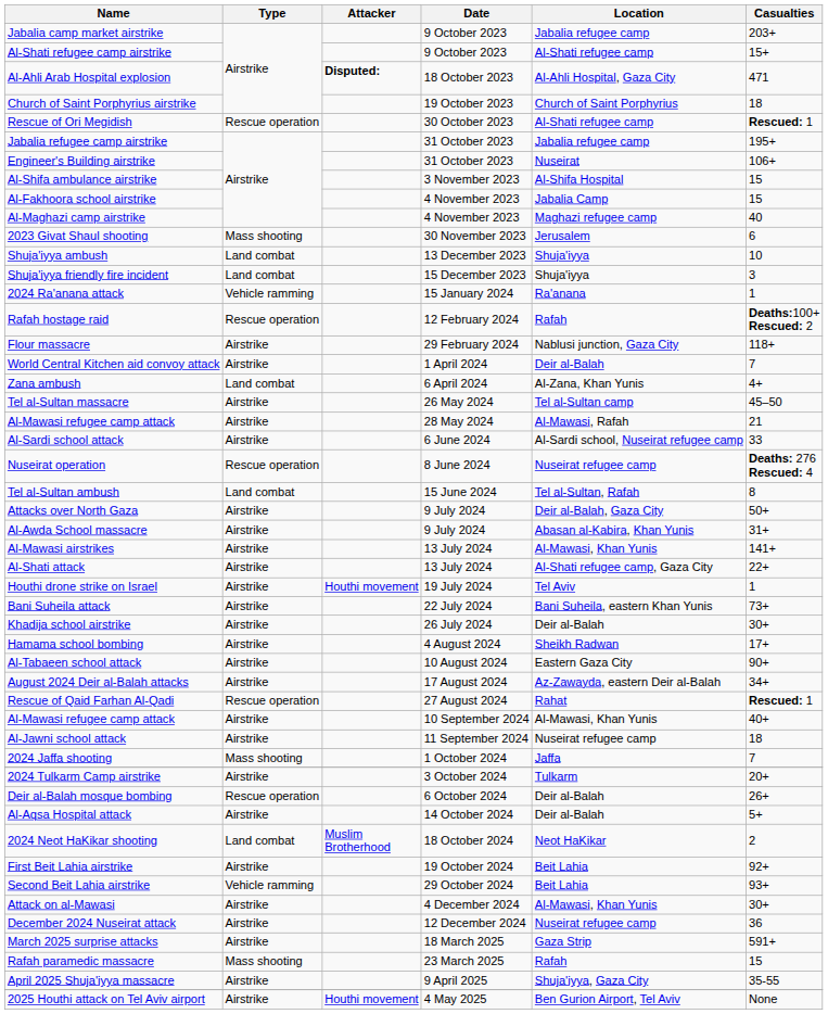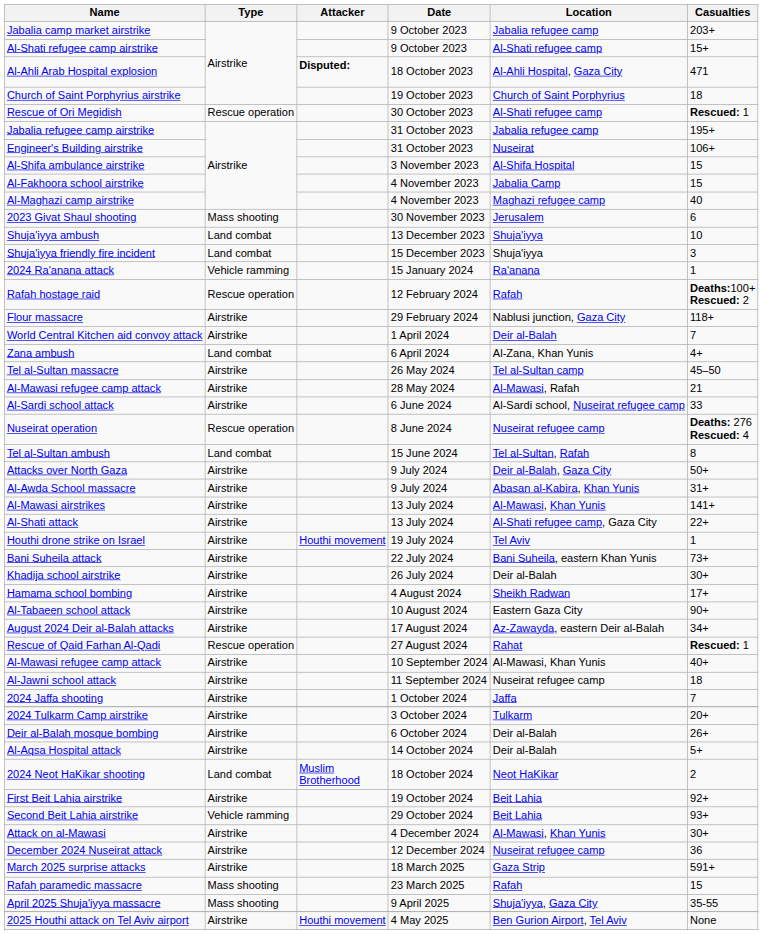2024 Jaffa shooting | Type: Mass shooting -> Airstrike
Deir al-Balah mosque bombing | Type: Rescue operation -> Airstrike
April 2025 Shuja'iyya massacre | Type: Airstrike -> Mass shooting
